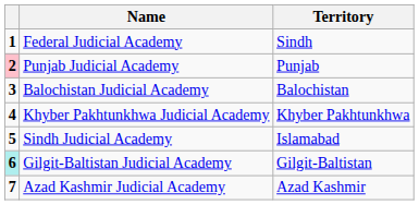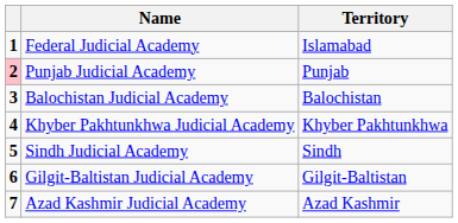Federal Judicial Academy | Territory: Sindh -> Islamabad
Sindh Judicial Academy | Territory: Islamabad -> Sindh
Gilgit-Baltistan Judicial Academy | column 1: paleturquoise background -> no background
